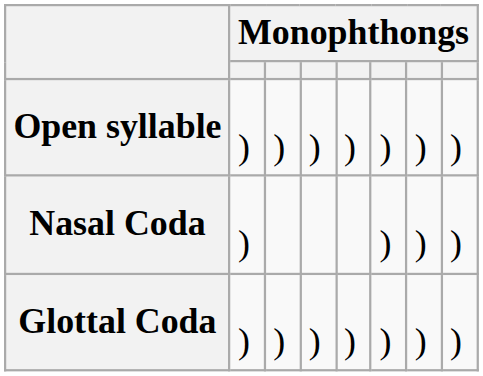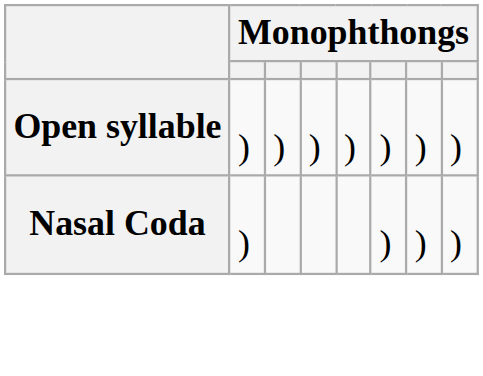- row: Glottal Coda | ) | ) | ) | ) | ) | ) | )
